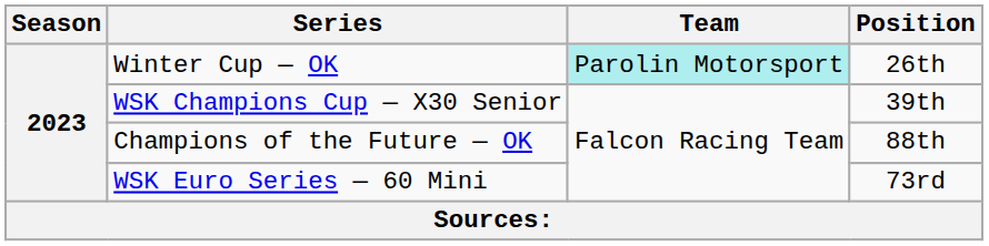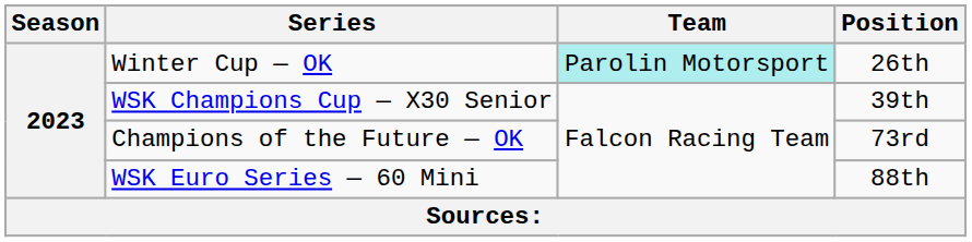Champions of the Future — OK | Position: 88th -> 73rd
WSK Euro Series — 60 Mini | Position: 73rd -> 88th
